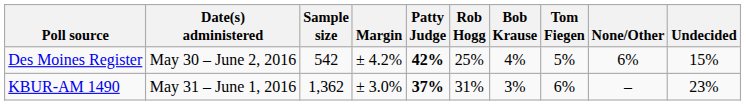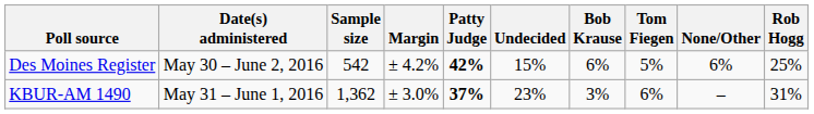columns swapped: Rob Hogg <-> Undecided
Des Moines Register | Bob Krause: 4% -> 6%
